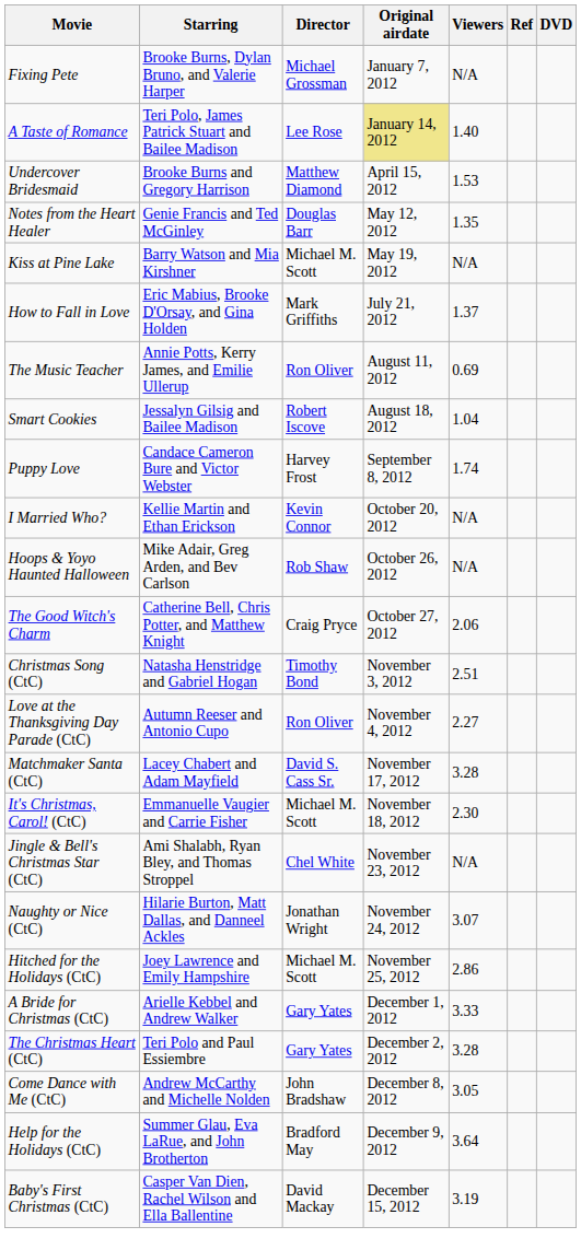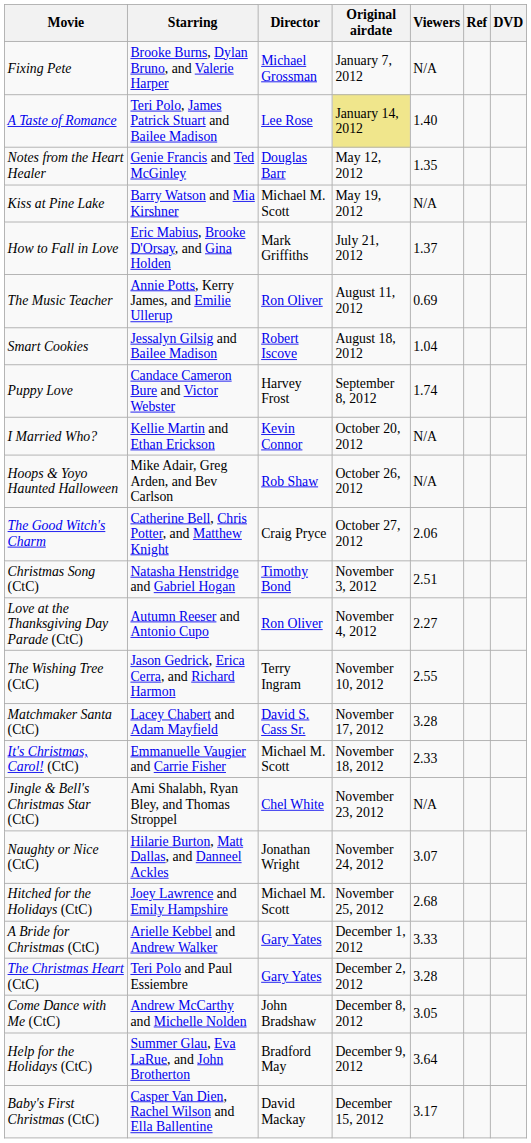- row: Undercover Bridesmaid | Brooke Burns and Gregory Harrison | Matthew Diamond | April 15, 2012 | 1.53
+ row: The Wishing Tree (CtC) | Jason Gedrick, Erica Cerra, and Richard Harmon | Terry Ingram | November 10, 2012 | 2.55
It's Christmas, Carol! (CtC) | Viewers: 2.30 -> 2.33
Hitched for the Holidays (CtC) | Viewers: 2.86 -> 2.68
Baby's First Christmas (CtC) | Viewers: 3.19 -> 3.17
